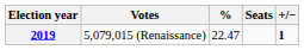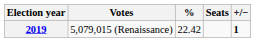2019 | %: 22.47 -> 22.42
